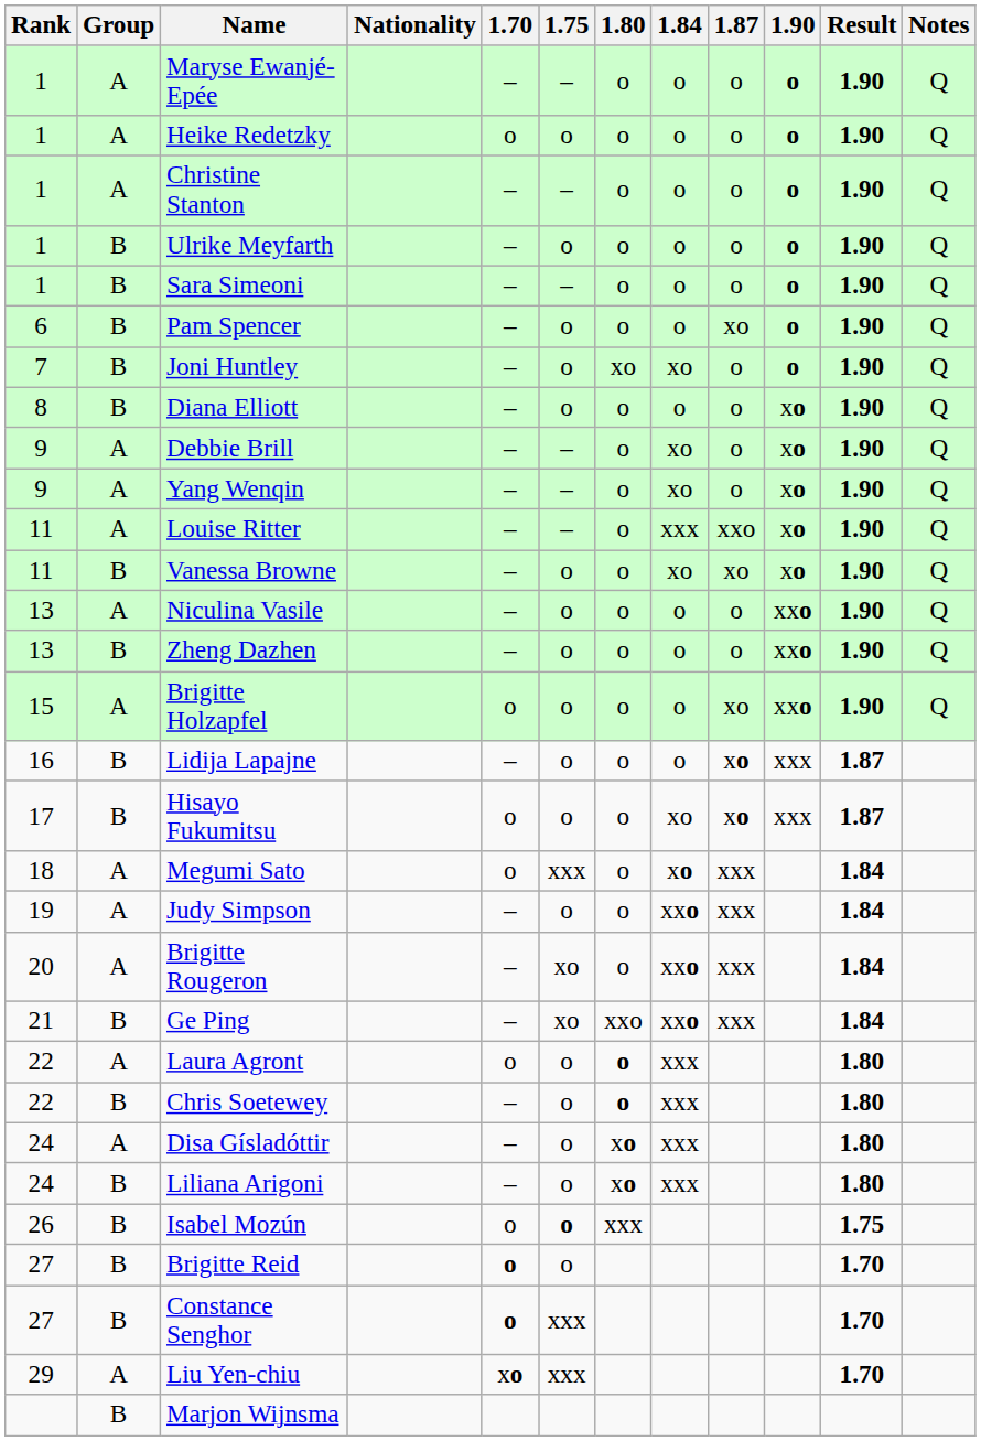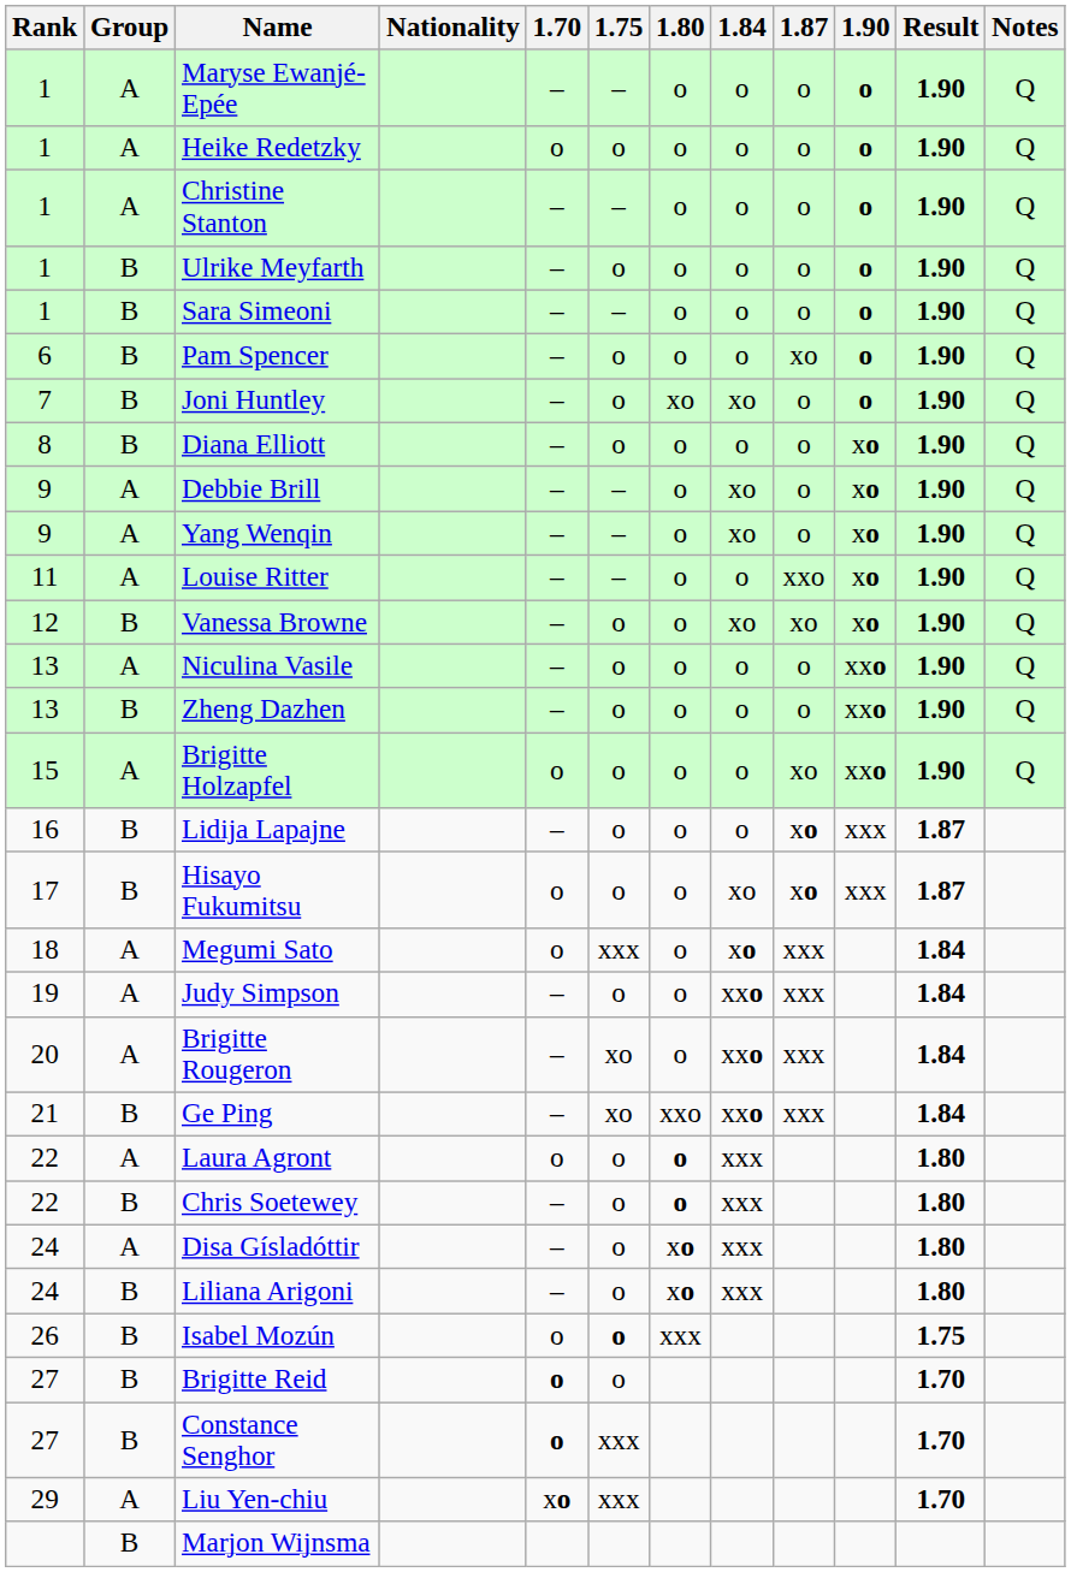Louise Ritter | 1.84: xxx -> o
Vanessa Browne | Rank: 11 -> 12
